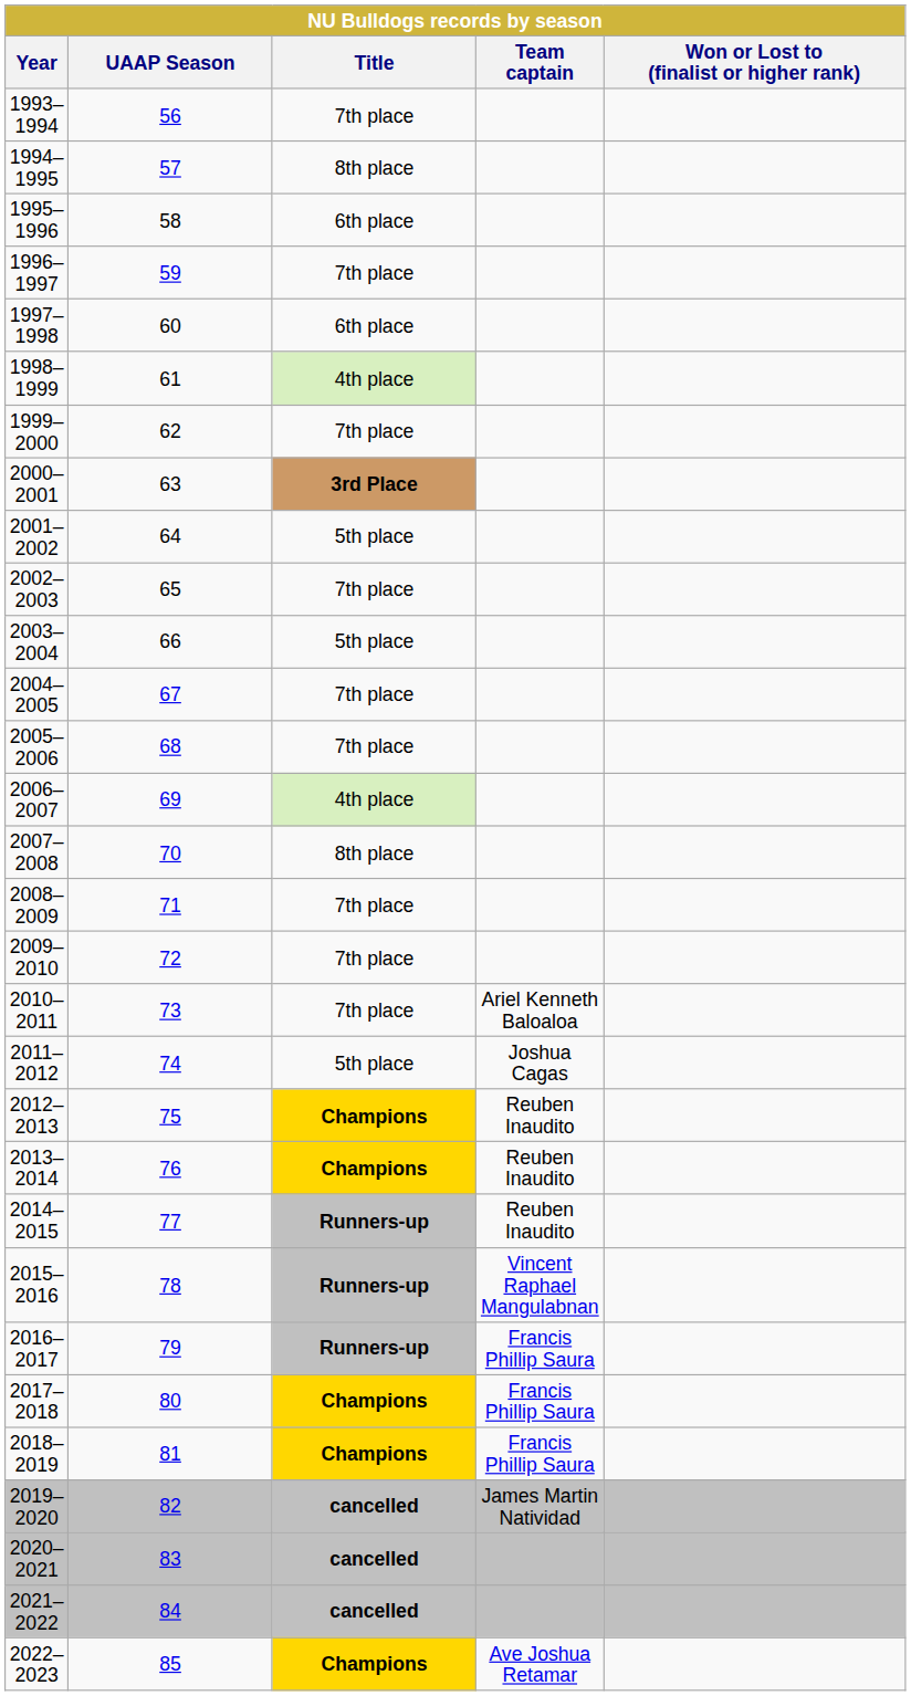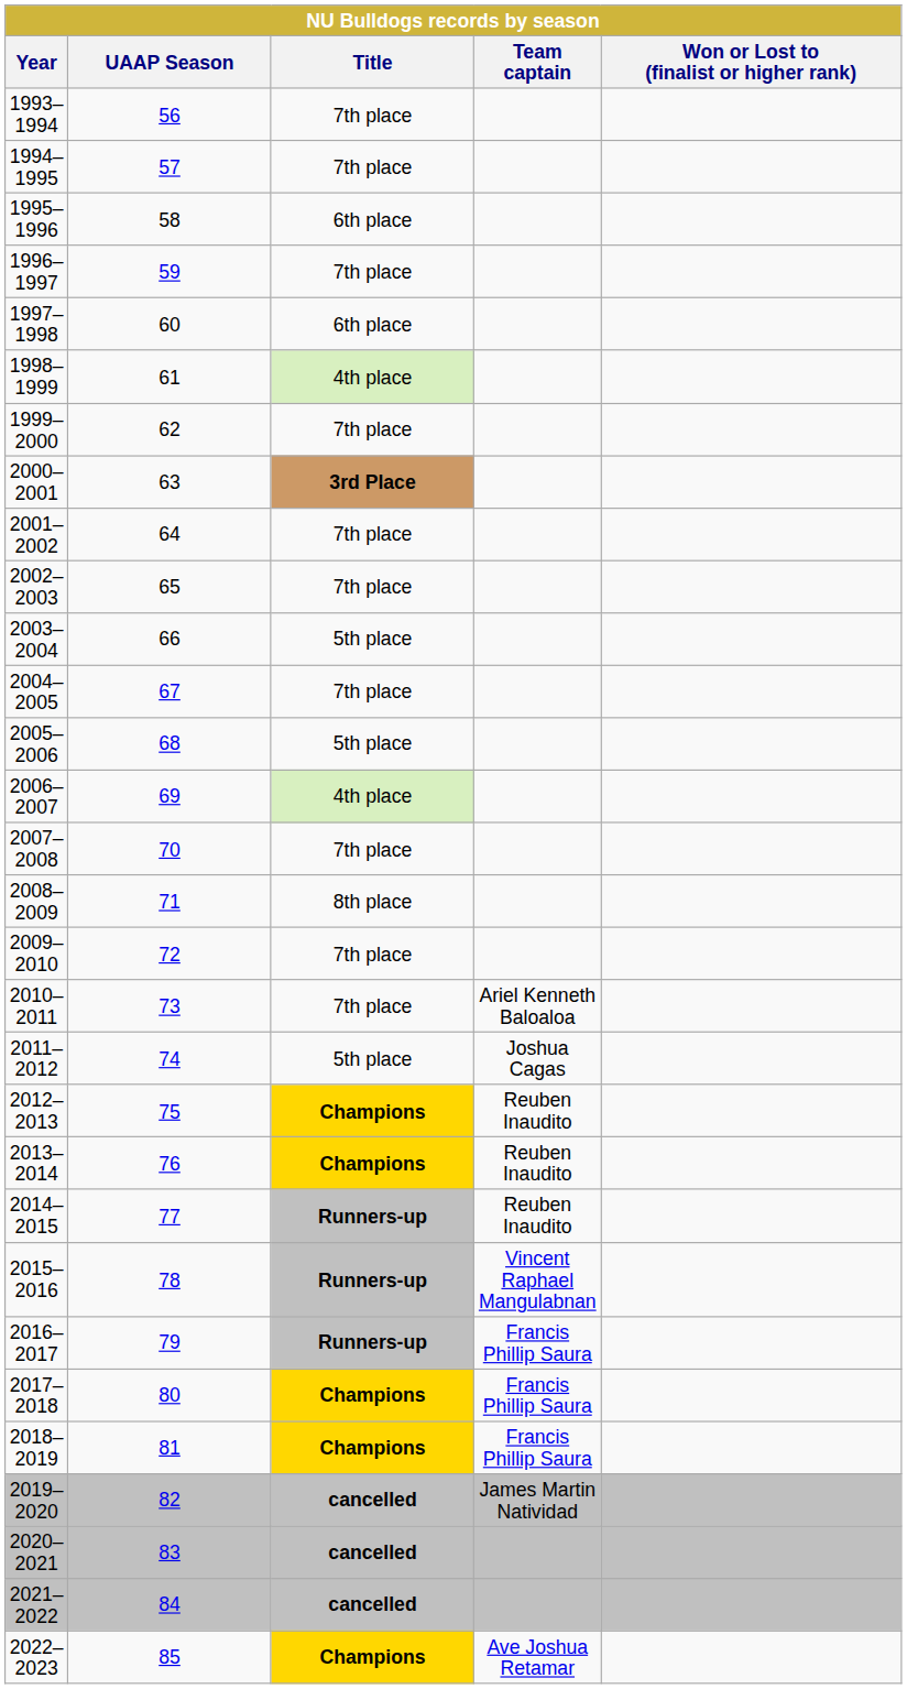1994–1995 | Title: 8th place -> 7th place
2001–2002 | Title: 5th place -> 7th place
2005–2006 | Title: 7th place -> 5th place
2007–2008 | Title: 8th place -> 7th place
2008–2009 | Title: 7th place -> 8th place
